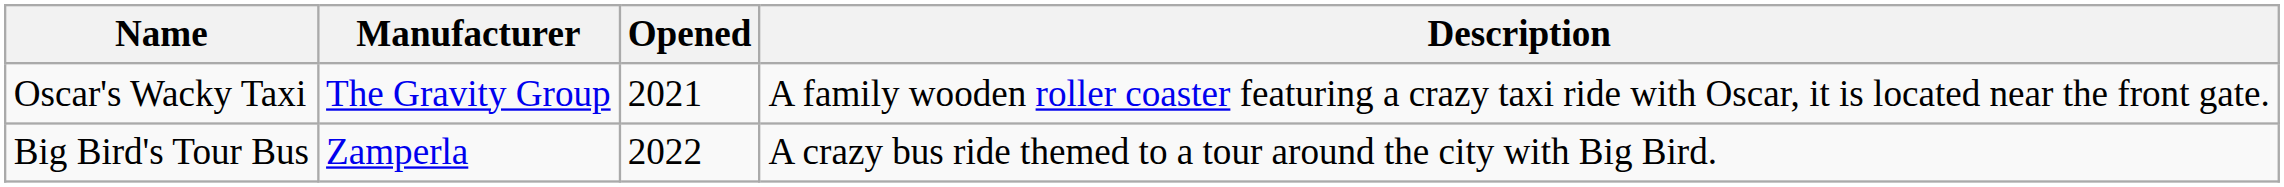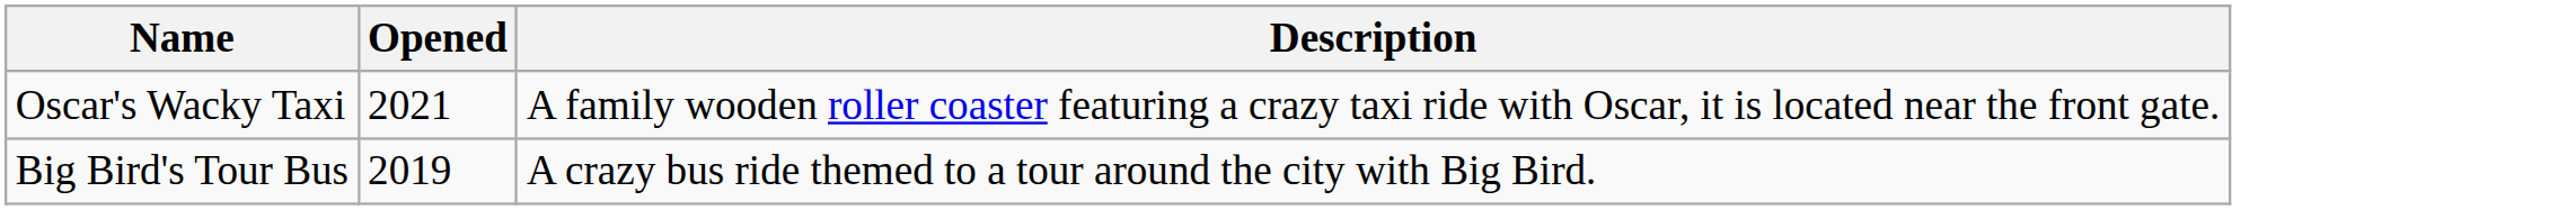- column: Manufacturer | The Gravity Group | Zamperla
Big Bird's Tour Bus | Opened: 2022 -> 2019
